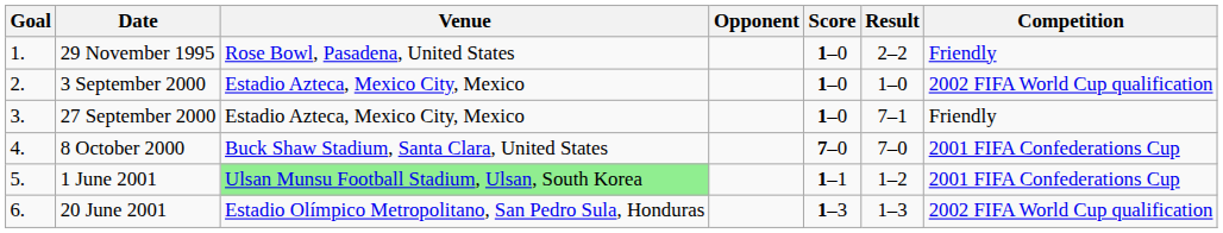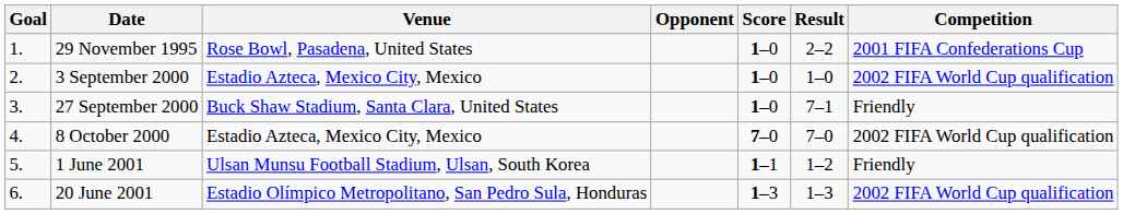29 November 1995 | Competition: Friendly -> 2001 FIFA Confederations Cup
27 September 2000 | Venue: Estadio Azteca, Mexico City, Mexico -> Buck Shaw Stadium, Santa Clara, United States
8 October 2000 | Venue: Buck Shaw Stadium, Santa Clara, United States -> Estadio Azteca, Mexico City, Mexico
8 October 2000 | Competition: 2001 FIFA Confederations Cup -> 2002 FIFA World Cup qualification
1 June 2001 | Venue: lightgreen background -> no background
1 June 2001 | Competition: 2001 FIFA Confederations Cup -> Friendly
